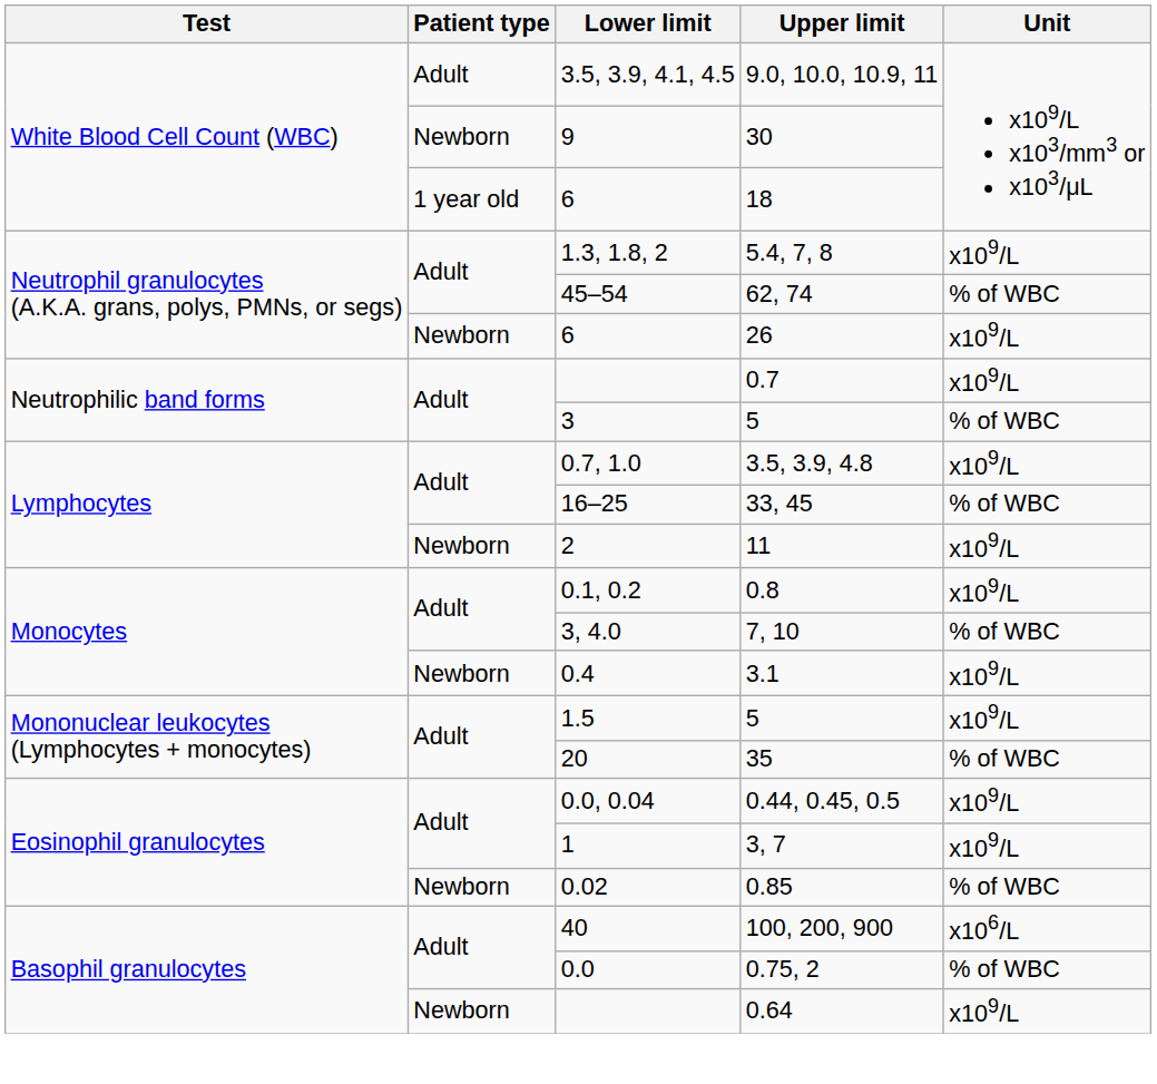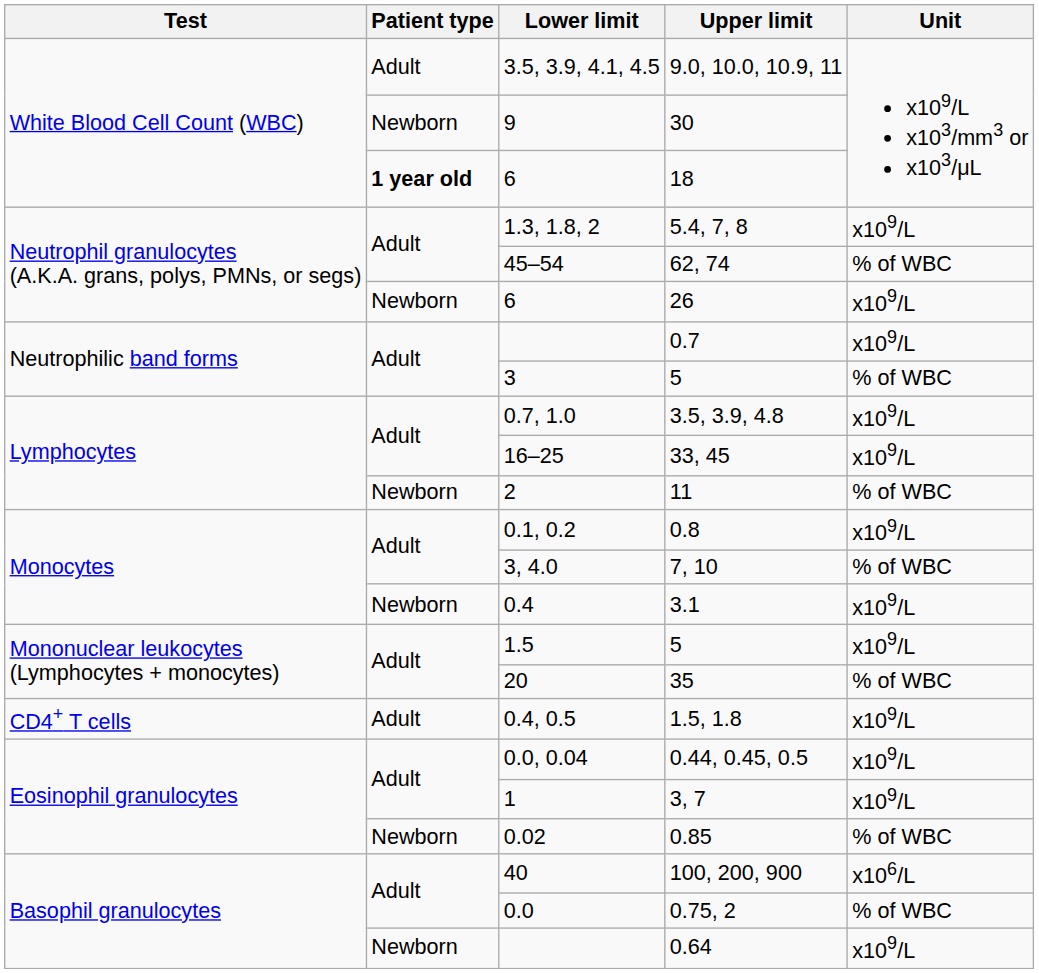18 | Patient type: normal -> bold
33, 45 | Unit: % of WBC -> x109/L
11 | Unit: x109/L -> % of WBC
+ row: CD4+ T cells | Adult | 0.4, 0.5 | 1.5, 1.8 | x109/L
